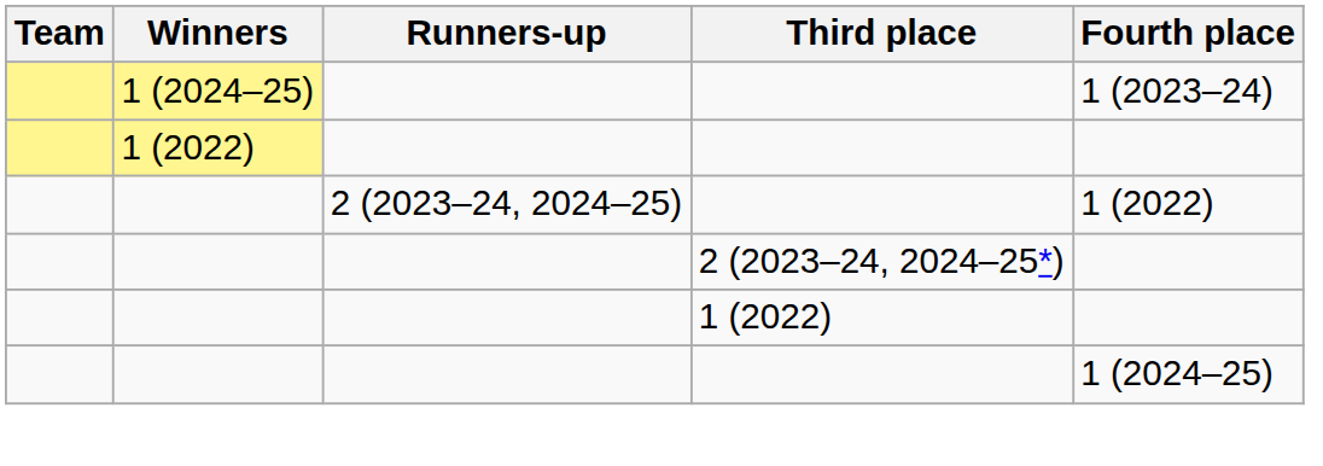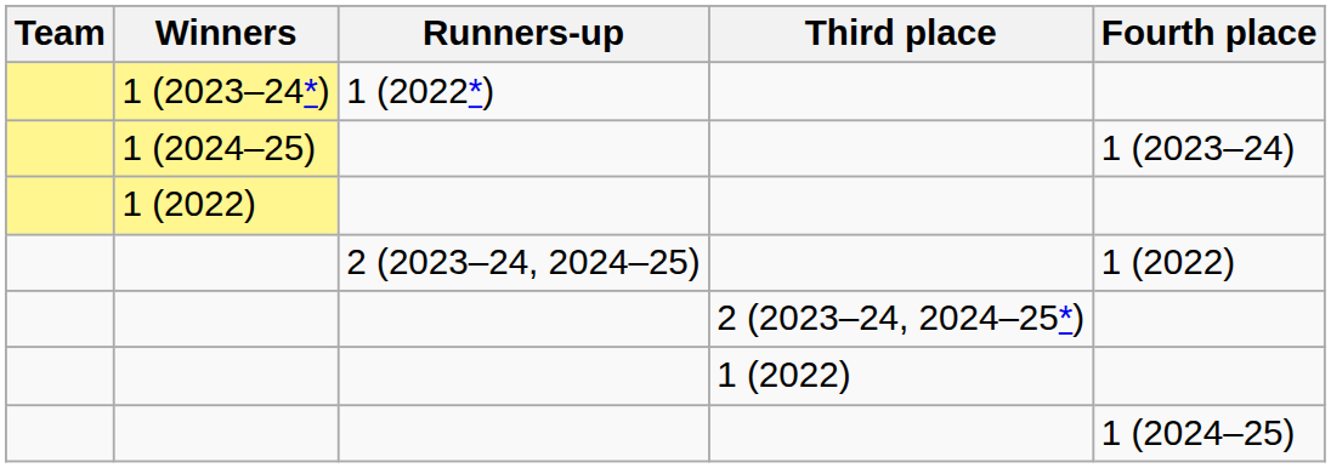+ row: 1 (2023–24*) | 1 (2022*)
